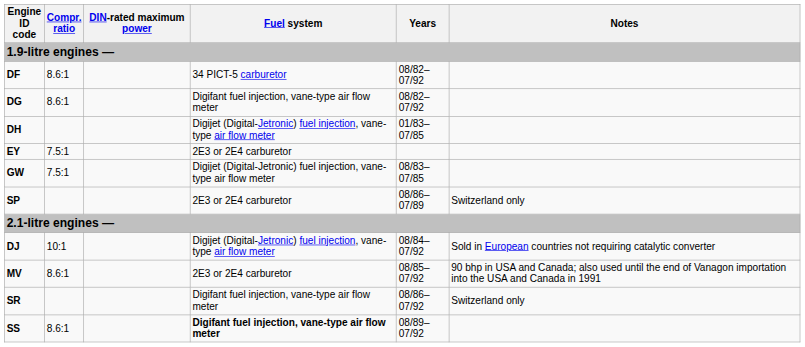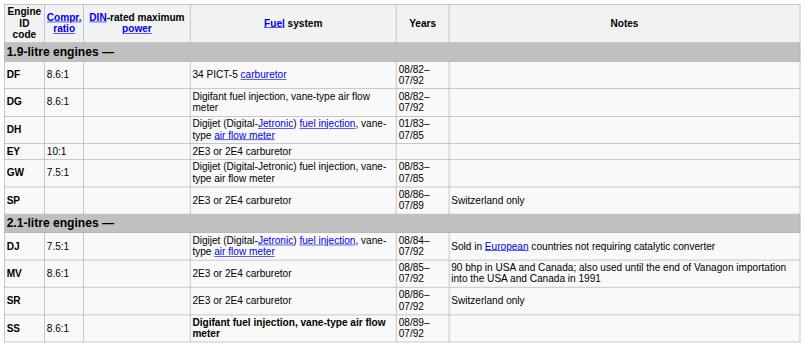EY | Compr. ratio: 7.5:1 -> 10:1
DJ | Compr. ratio: 10:1 -> 7.5:1
SR | Fuel system: Digifant fuel injection, vane-type air flow meter -> 2E3 or 2E4 carburetor
